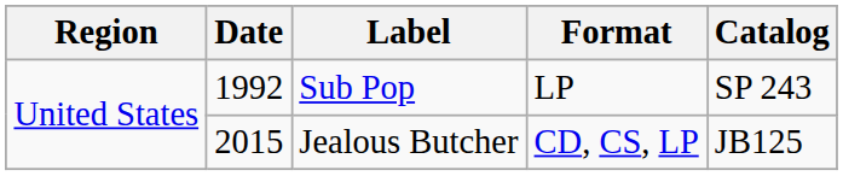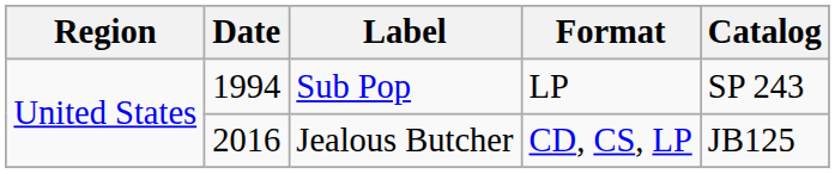Sub Pop | Date: 1992 -> 1994
Jealous Butcher | Date: 2015 -> 2016
